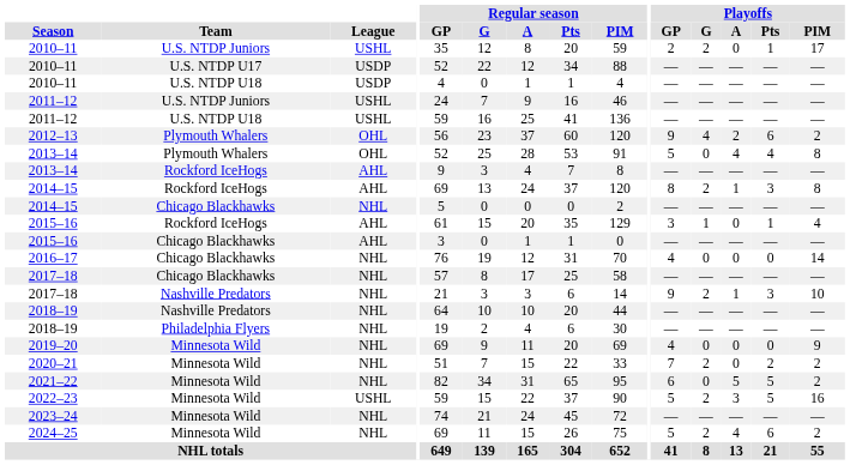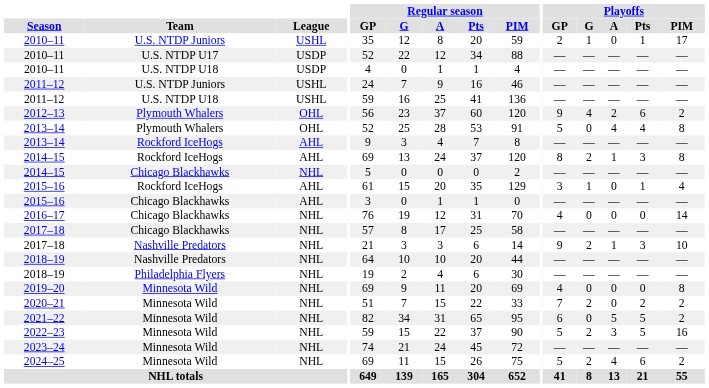2010–11 / U.S. NTDP Juniors | Playoffs / G: 2 -> 1
2019–20 | Playoffs / PIM: 9 -> 8
2022–23 | League: USHL -> NHL
